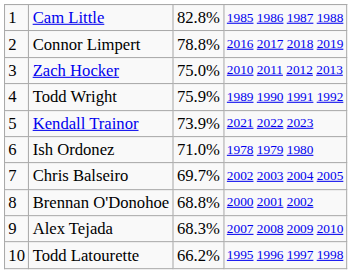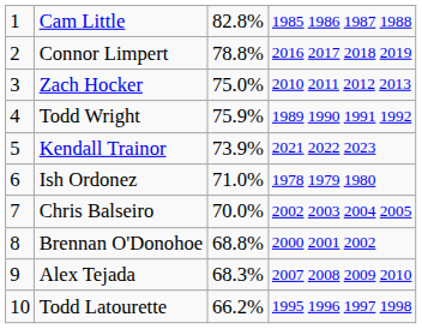Chris Balseiro | column 3: 69.7% -> 70.0%
